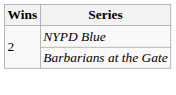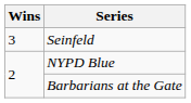+ row: 3 | Seinfeld
